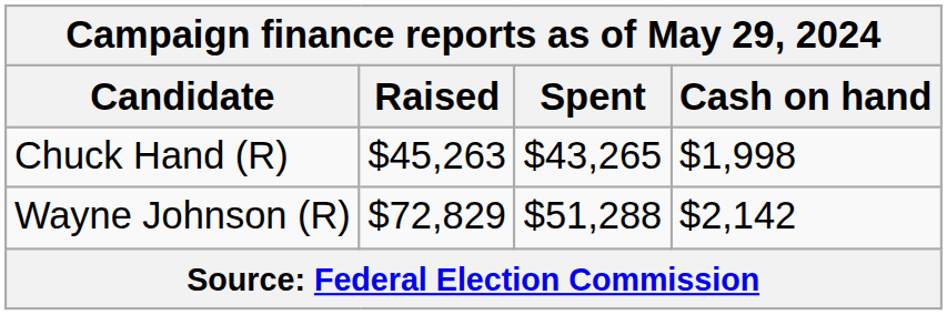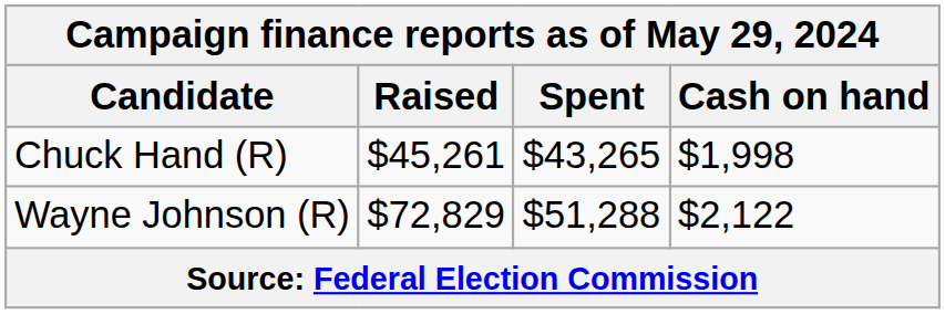Chuck Hand (R) | Raised: $45,263 -> $45,261
Wayne Johnson (R) | Cash on hand: $2,142 -> $2,122
